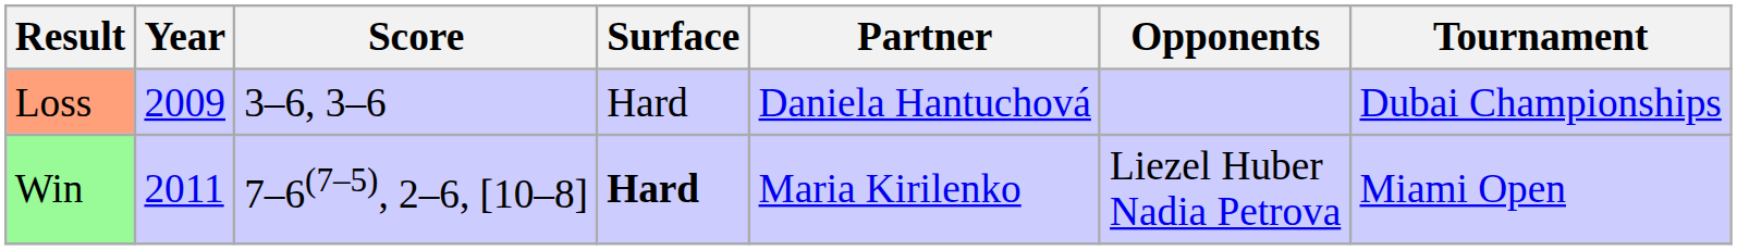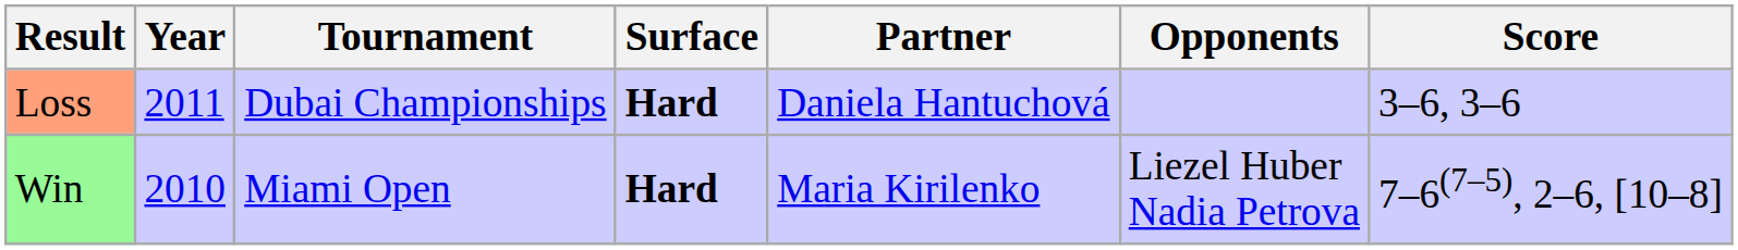columns swapped: Tournament <-> Score
Loss | Year: 2009 -> 2011
Loss | Surface: normal -> bold
Win | Year: 2011 -> 2010
